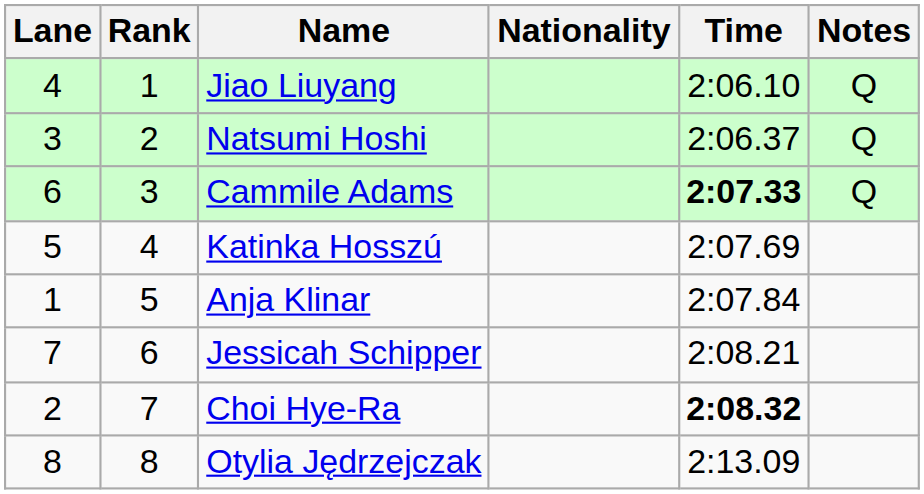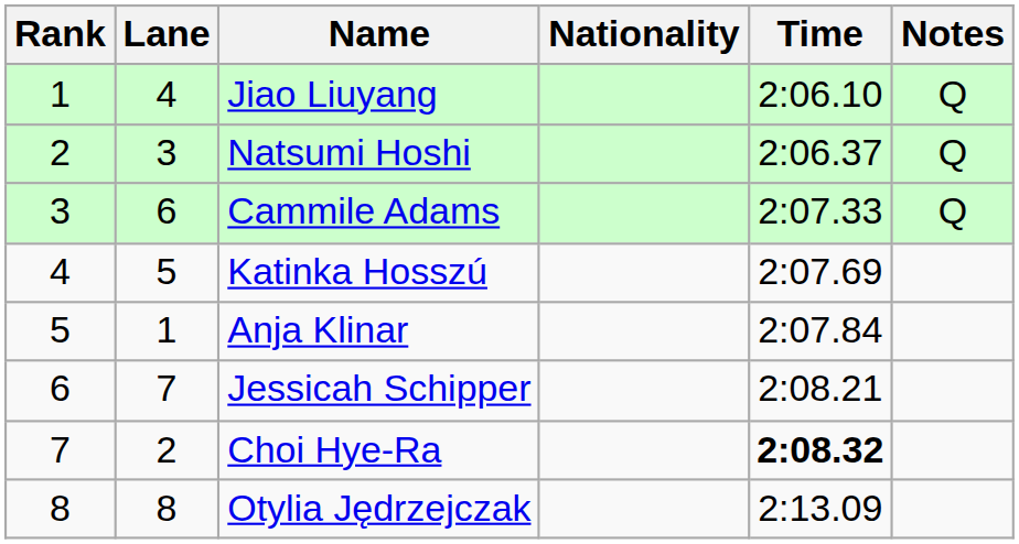columns swapped: Rank <-> Lane
Cammile Adams | Time: bold -> normal
